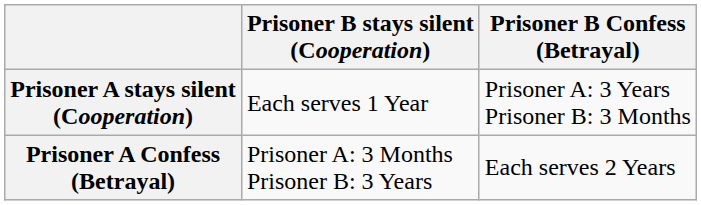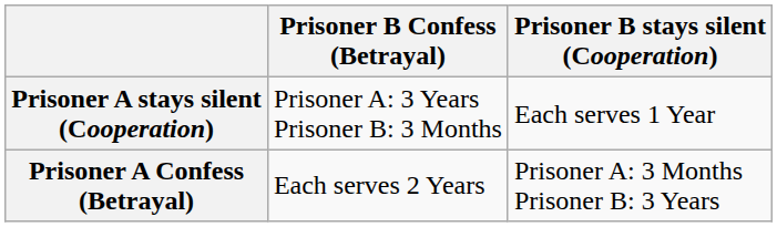columns swapped: Prisoner B stays silent (Cooperation) <-> Prisoner B Confess (Betrayal)
